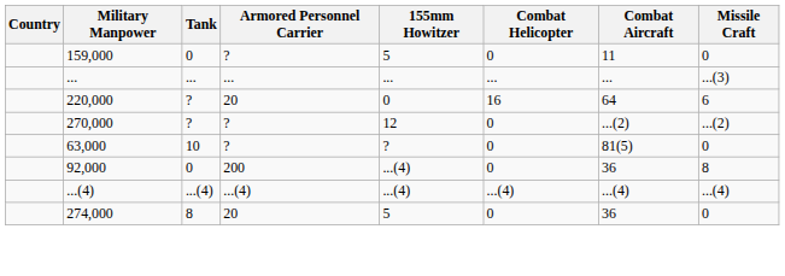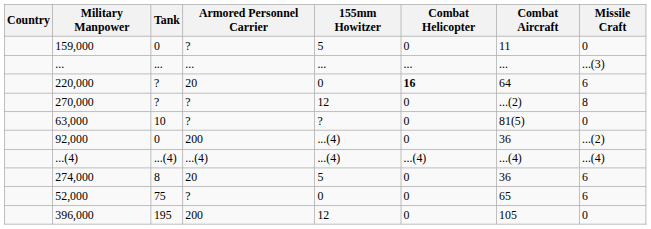220,000 | Combat Helicopter: normal -> bold
270,000 | Missile Craft: ...(2) -> 8
92,000 | Missile Craft: 8 -> ...(2)
274,000 | Missile Craft: 0 -> 6
+ row: 52,000 | 75 | ? | 0 | 0 | 65 | 6
+ row: 396,000 | 195 | 200 | 12 | 0 | 105 | 0
